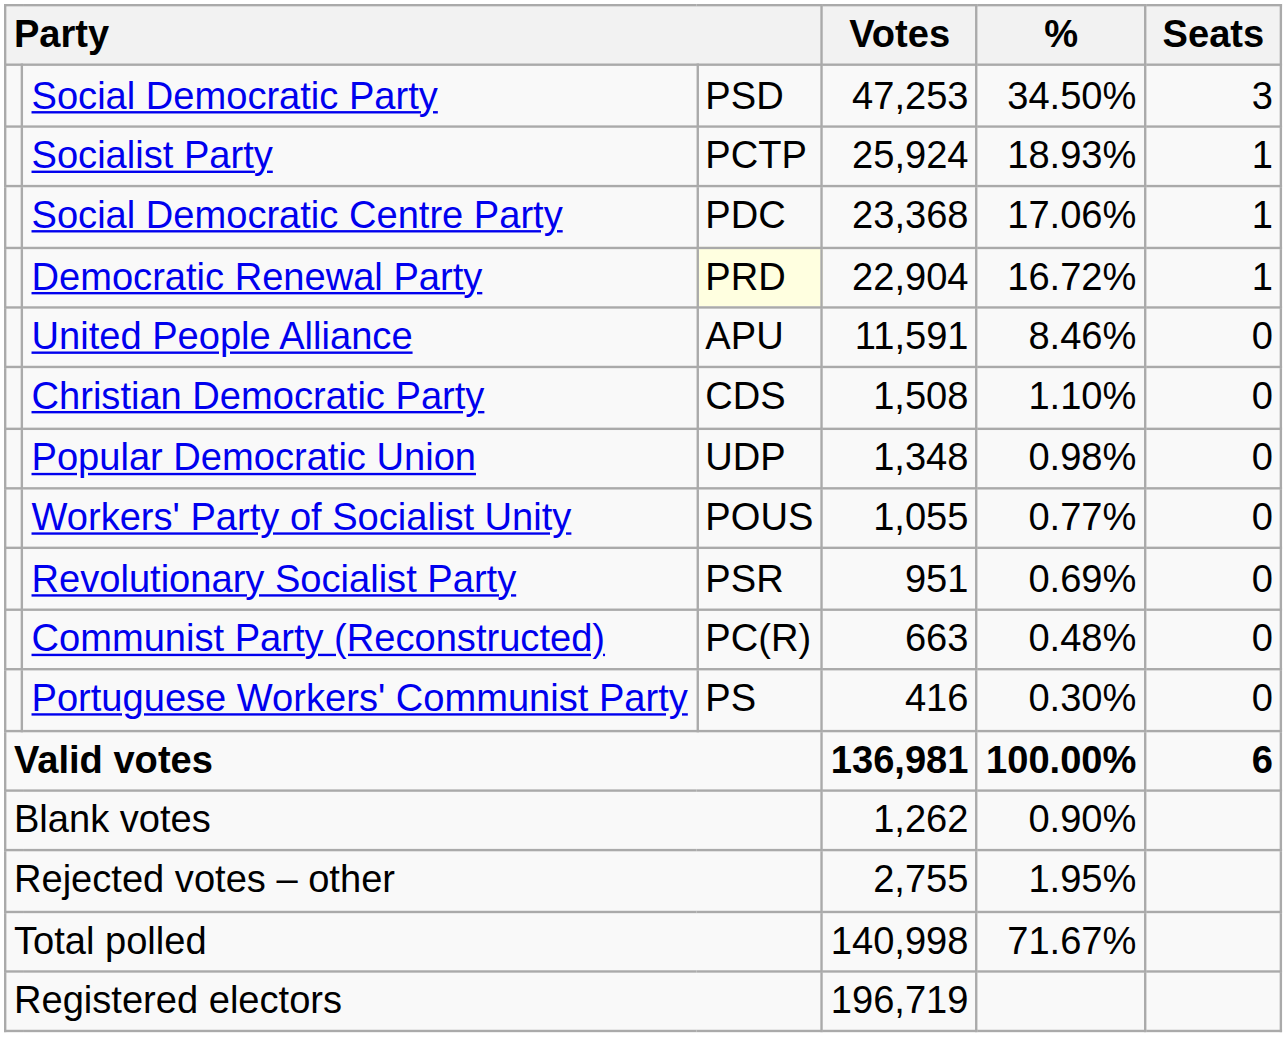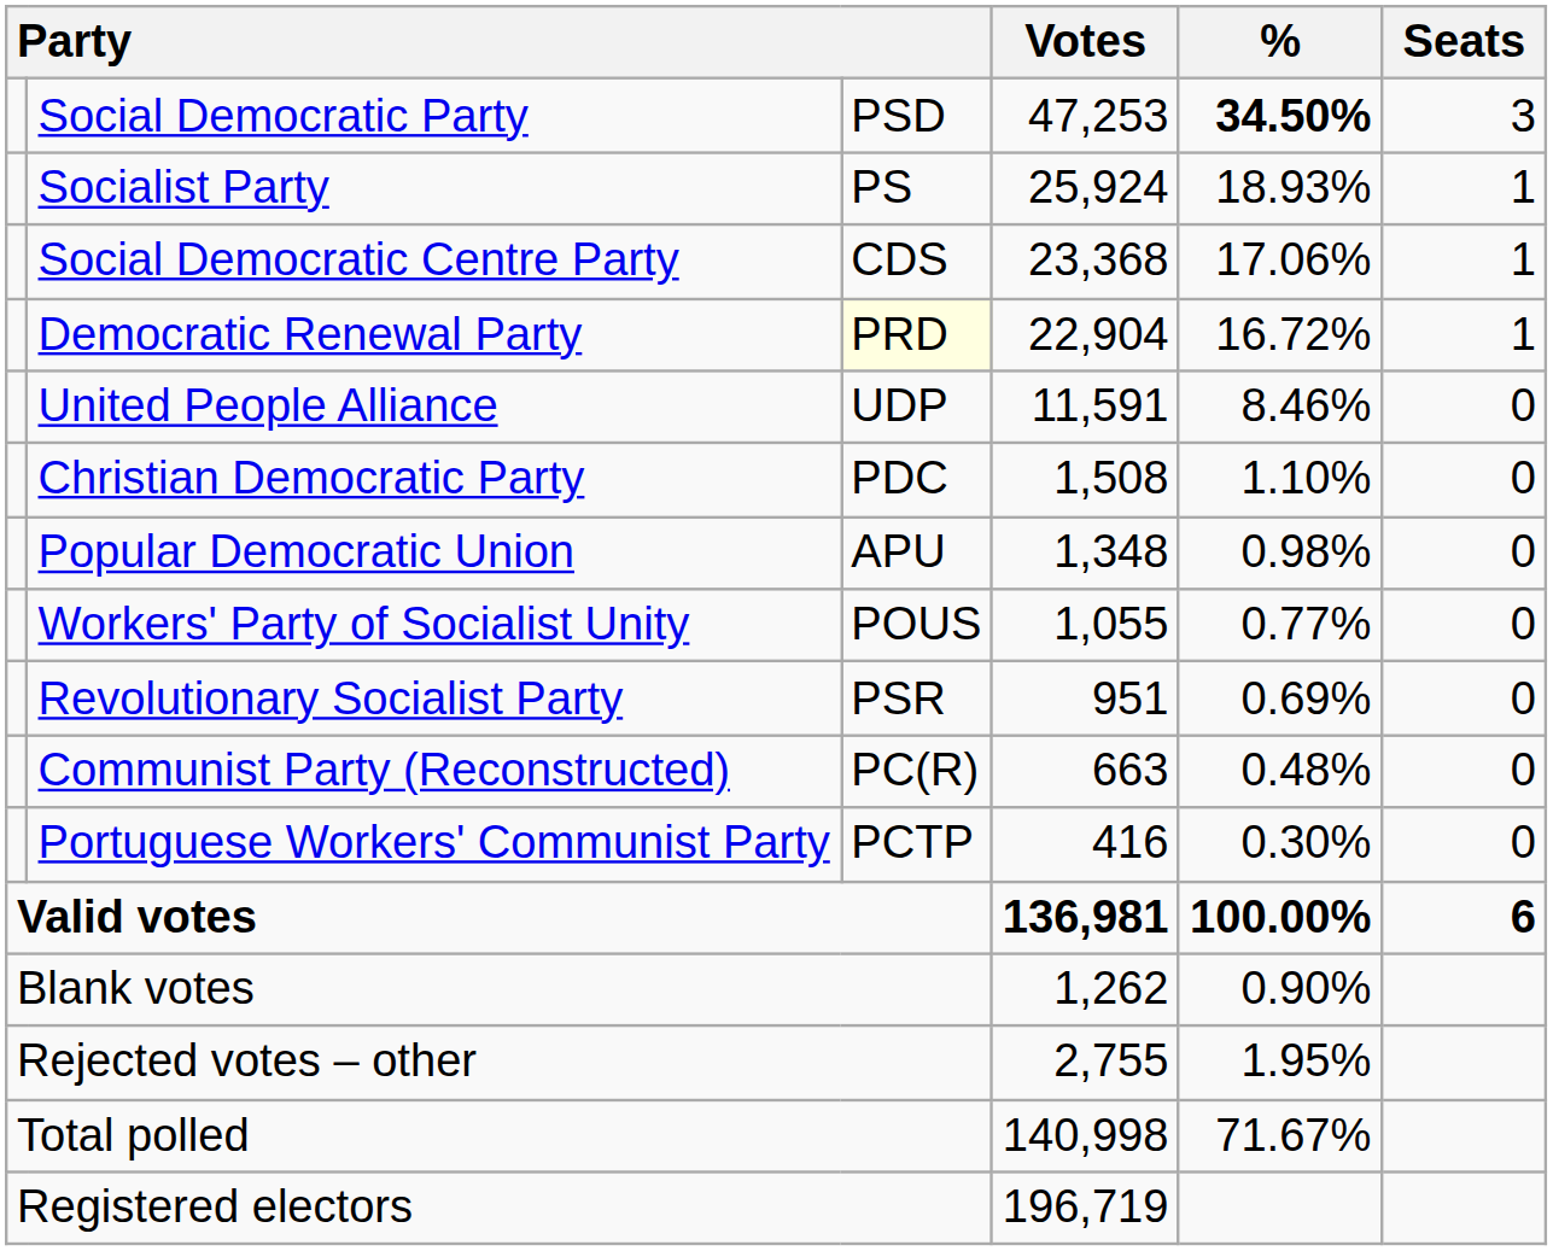Social Democratic Party | %: normal -> bold
Socialist Party | column 3: PCTP -> PS
Social Democratic Centre Party | column 3: PDC -> CDS
United People Alliance | column 3: APU -> UDP
Christian Democratic Party | column 3: CDS -> PDC
Popular Democratic Union | column 3: UDP -> APU
Portuguese Workers' Communist Party | column 3: PS -> PCTP
